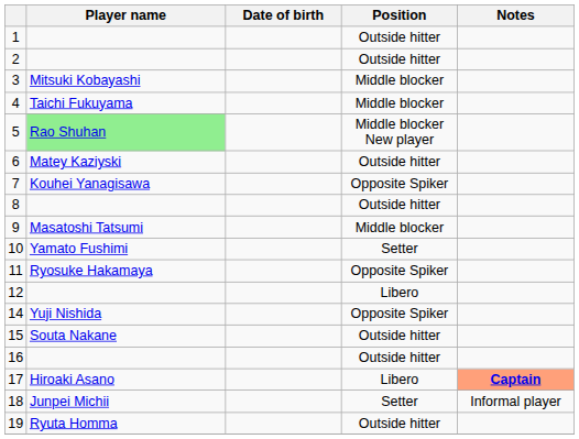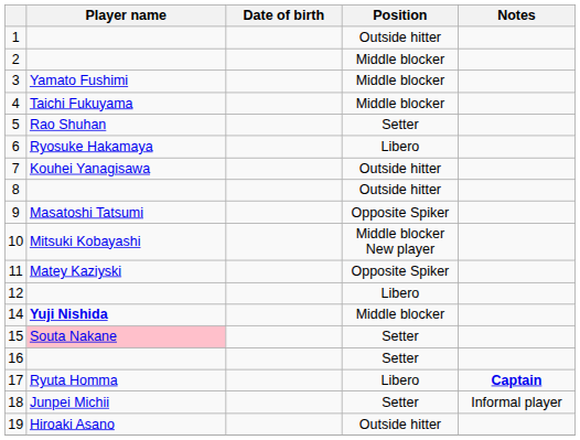2 | Position: Outside hitter -> Middle blocker
3 | Player name: Mitsuki Kobayashi -> Yamato Fushimi
5 | Player name: lightgreen background -> no background
5 | Position: Middle blocker New player -> Setter
6 | Player name: Matey Kaziyski -> Ryosuke Hakamaya
6 | Position: Outside hitter -> Libero
7 | Position: Opposite Spiker -> Outside hitter
9 | Position: Middle blocker -> Opposite Spiker
10 | Player name: Yamato Fushimi -> Mitsuki Kobayashi
10 | Position: Setter -> Middle blocker New player
11 | Player name: Ryosuke Hakamaya -> Matey Kaziyski
14 | Player name: normal -> bold
14 | Position: Opposite Spiker -> Middle blocker
15 | Player name: no background -> pink background
15 | Position: Outside hitter -> Setter
16 | Position: Outside hitter -> Setter
17 | Player name: Hiroaki Asano -> Ryuta Homma
17 | Notes: lightsalmon background -> no background
19 | Player name: Ryuta Homma -> Hiroaki Asano
